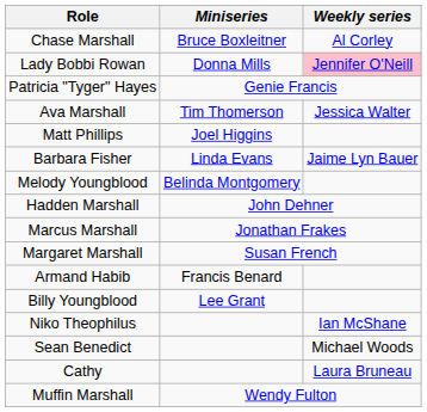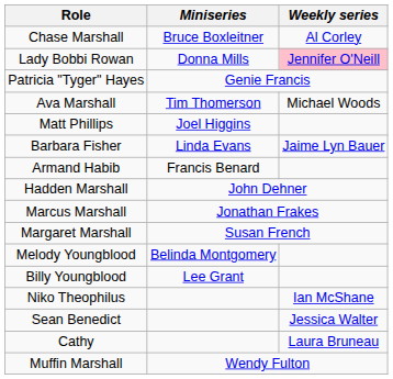Ava Marshall | Weekly series: Jessica Walter -> Michael Woods
rows swapped: Armand Habib <-> Melody Youngblood
Sean Benedict | Weekly series: Michael Woods -> Jessica Walter
